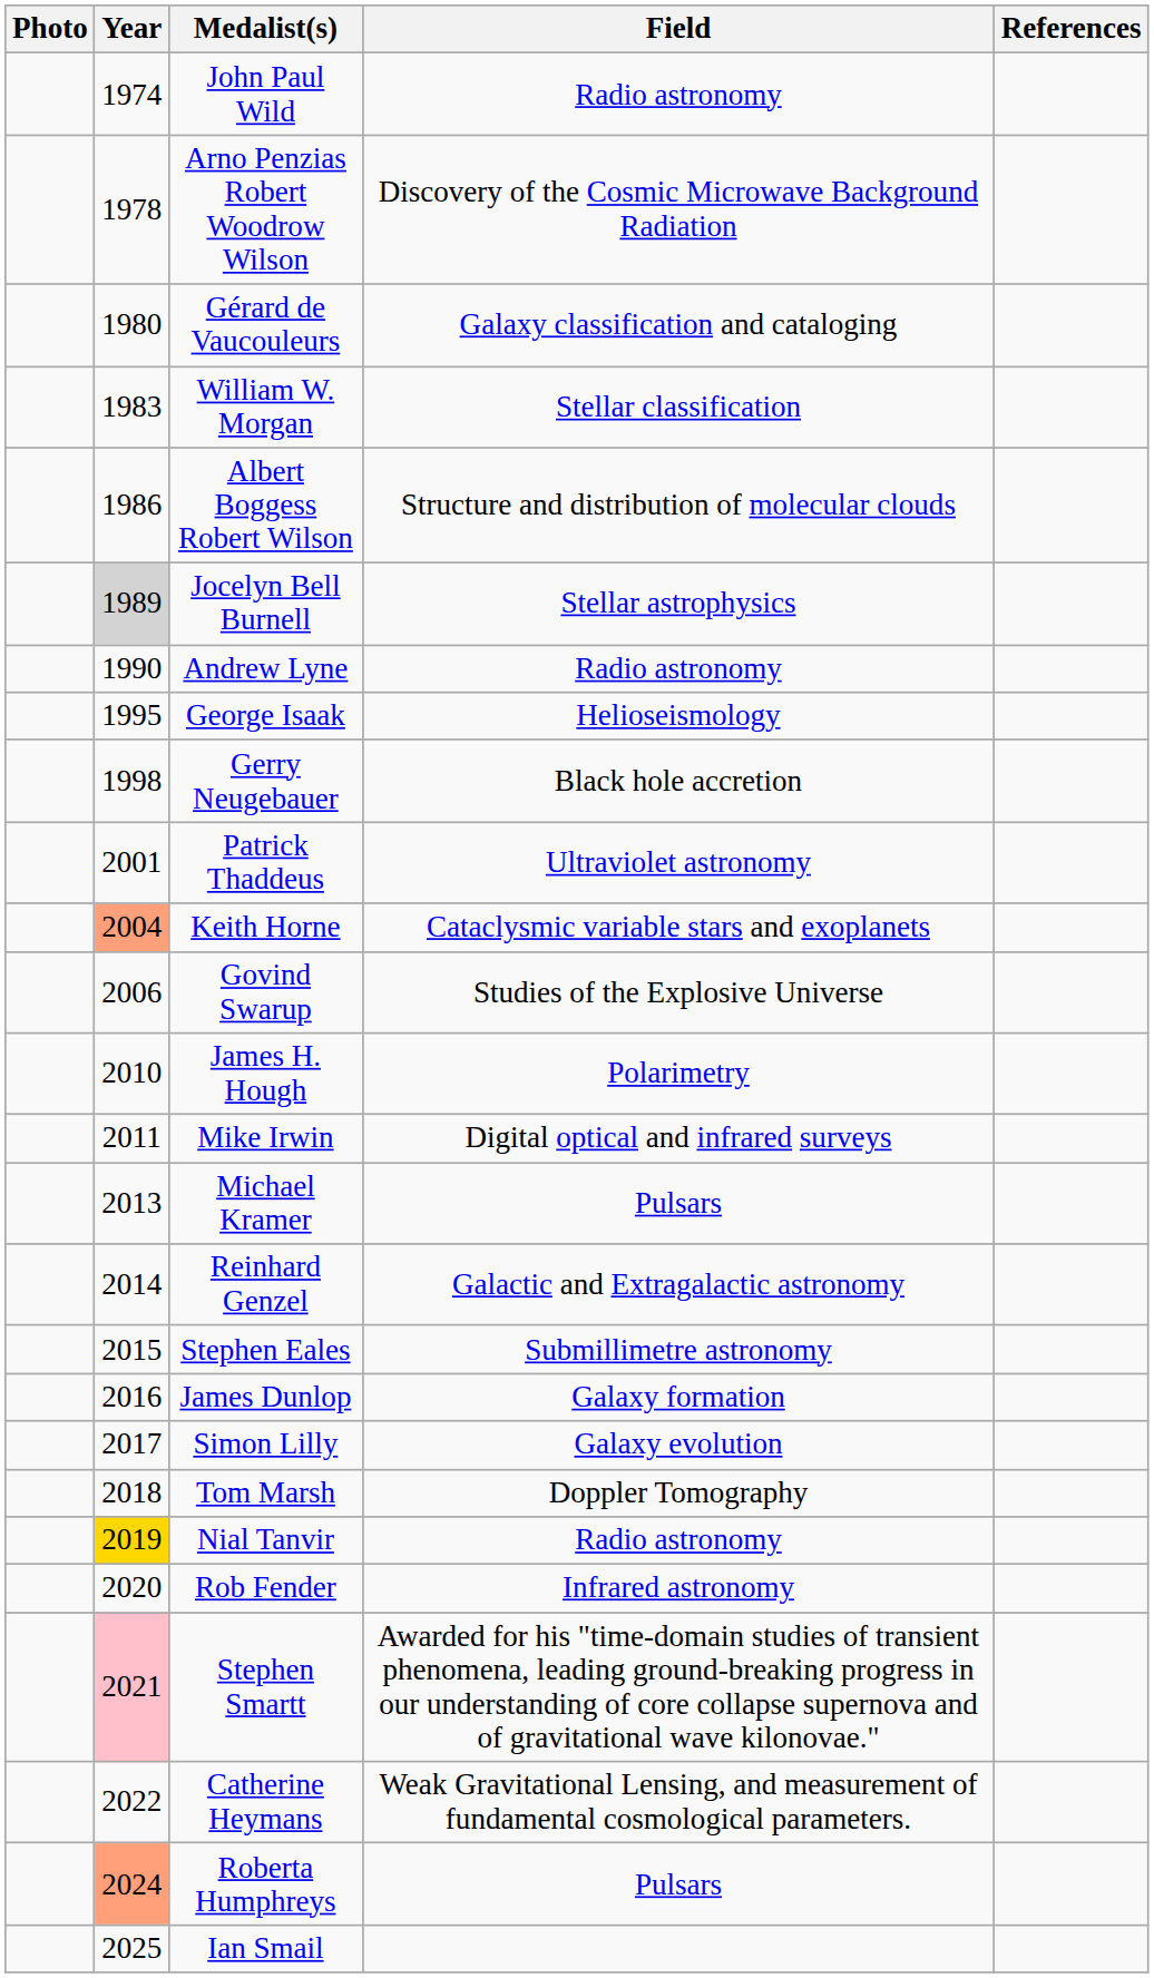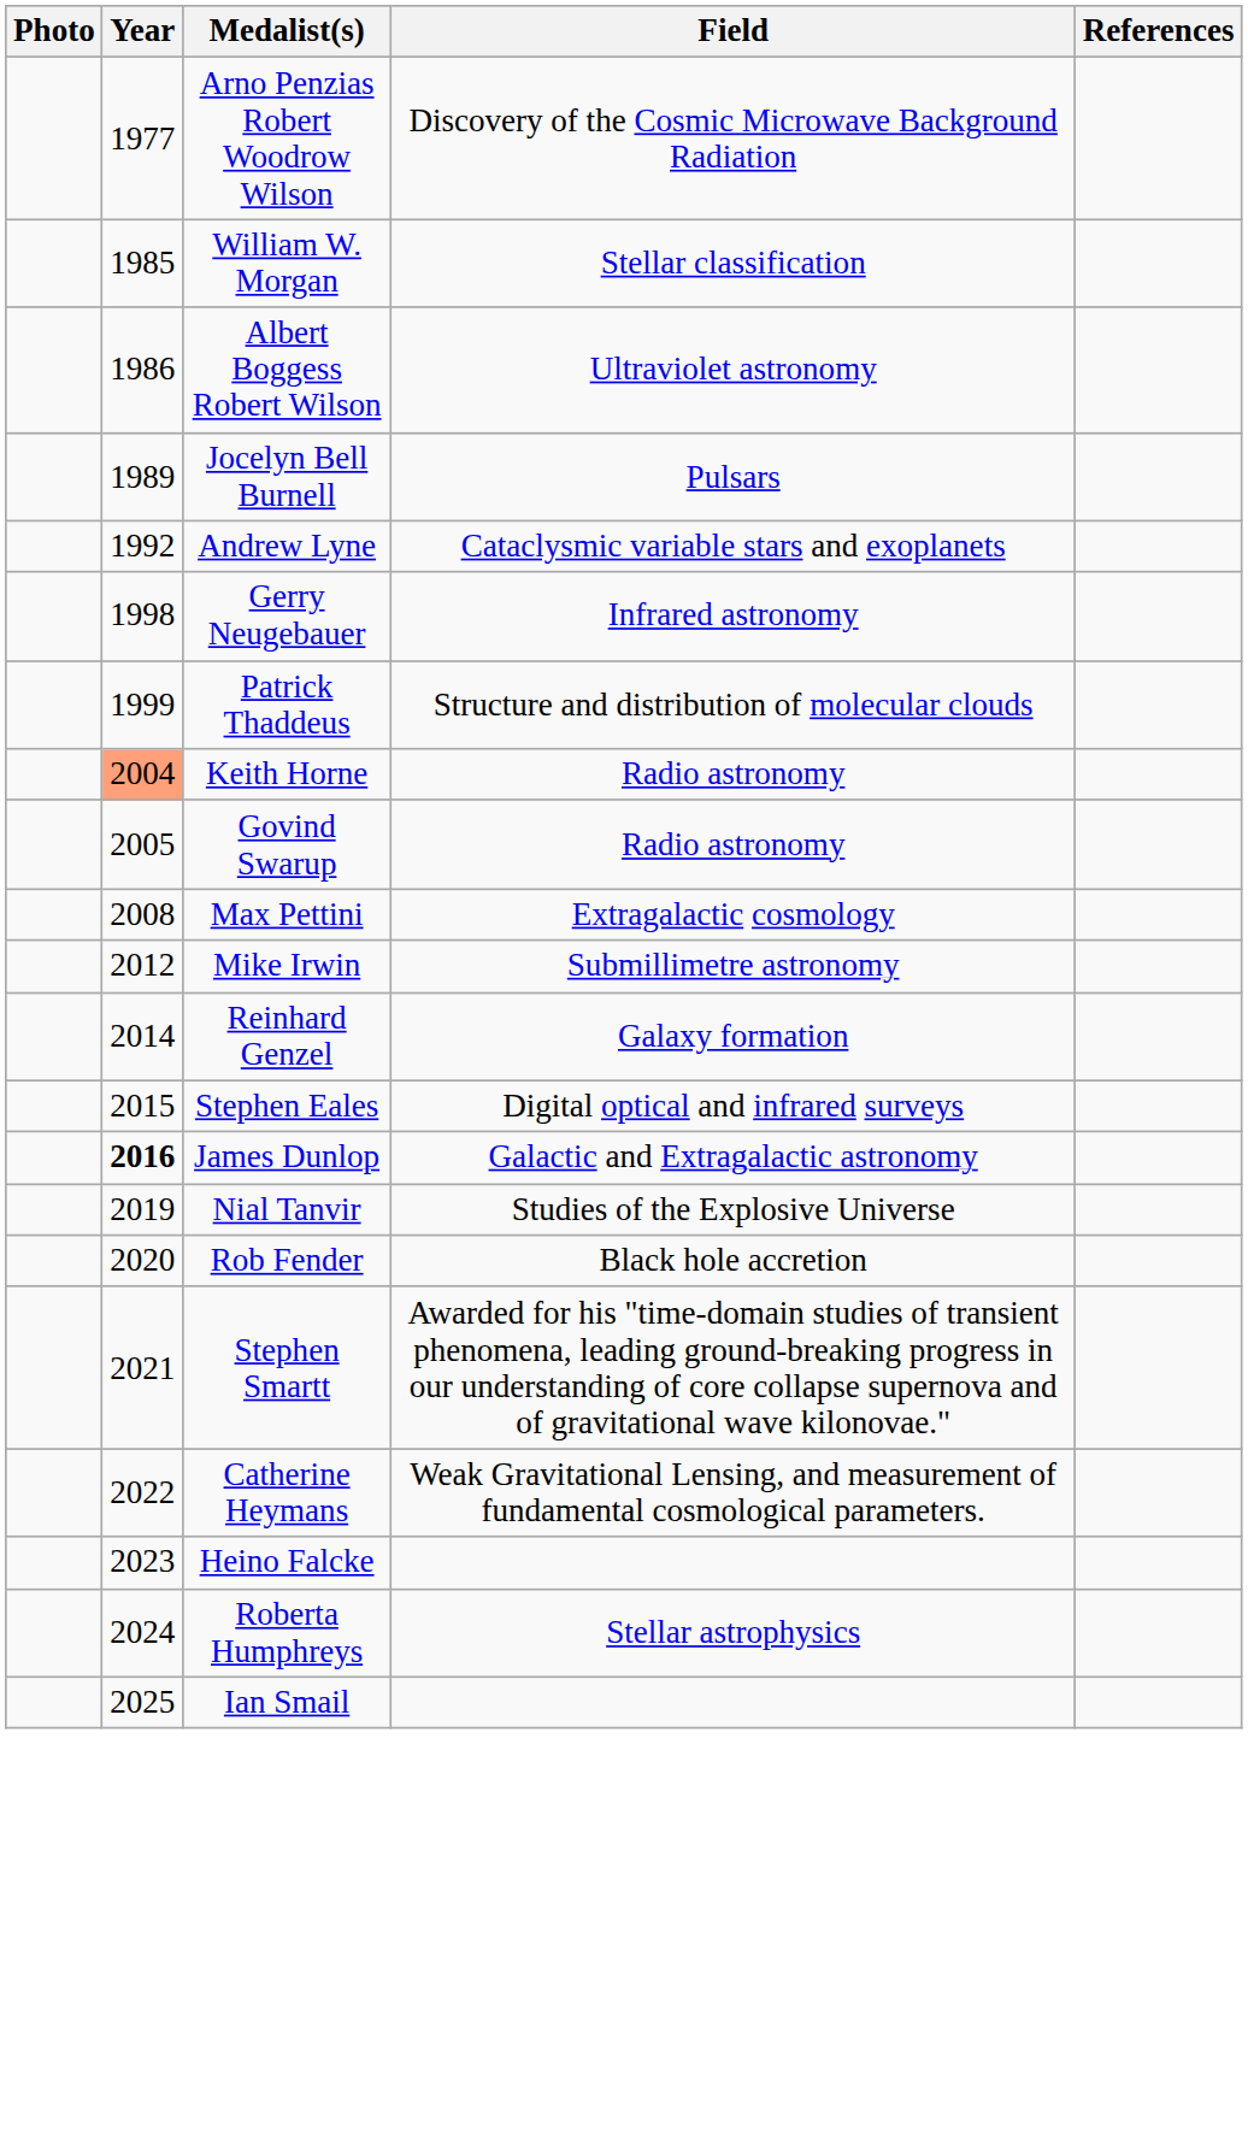- row: 1974 | John Paul Wild | Radio astronomy
Arno Penzias Robert Woodrow Wilson | Year: 1978 -> 1977
- row: 1980 | Gérard de Vaucouleurs | Galaxy classification and cataloging
William W. Morgan | Year: 1983 -> 1985
Albert Boggess Robert Wilson | Field: Structure and distribution of molecular clouds -> Ultraviolet astronomy
Jocelyn Bell Burnell | Year: lightgrey background -> no background
Jocelyn Bell Burnell | Field: Stellar astrophysics -> Pulsars
Andrew Lyne | Year: 1990 -> 1992
Andrew Lyne | Field: Radio astronomy -> Cataclysmic variable stars and exoplanets
- row: 1995 | George Isaak | Helioseismology
Gerry Neugebauer | Field: Black hole accretion -> Infrared astronomy
Patrick Thaddeus | Year: 2001 -> 1999
Patrick Thaddeus | Field: Ultraviolet astronomy -> Structure and distribution of molecular clouds
Keith Horne | Field: Cataclysmic variable stars and exoplanets -> Radio astronomy
Govind Swarup | Year: 2006 -> 2005
Govind Swarup | Field: Studies of the Explosive Universe -> Radio astronomy
+ row: 2008 | Max Pettini | Extragalactic cosmology
- row: 2010 | James H. Hough | Polarimetry
Mike Irwin | Year: 2011 -> 2012
Mike Irwin | Field: Digital optical and infrared surveys -> Submillimetre astronomy
- row: 2013 | Michael Kramer | Pulsars
Reinhard Genzel | Field: Galactic and Extragalactic astronomy -> Galaxy formation
Stephen Eales | Field: Submillimetre astronomy -> Digital optical and infrared surveys
James Dunlop | Year: normal -> bold
James Dunlop | Field: Galaxy formation -> Galactic and Extragalactic astronomy
- row: 2017 | Simon Lilly | Galaxy evolution
- row: 2018 | Tom Marsh | Doppler Tomography
Nial Tanvir | Year: gold background -> no background
Nial Tanvir | Field: Radio astronomy -> Studies of the Explosive Universe
Rob Fender | Field: Infrared astronomy -> Black hole accretion
Stephen Smartt | Year: pink background -> no background
+ row: 2023 | Heino Falcke
Roberta Humphreys | Year: lightsalmon background -> no background
Roberta Humphreys | Field: Pulsars -> Stellar astrophysics
